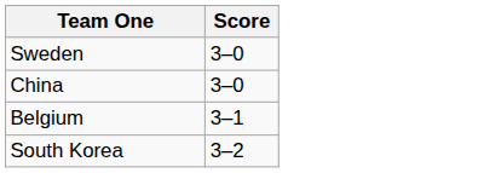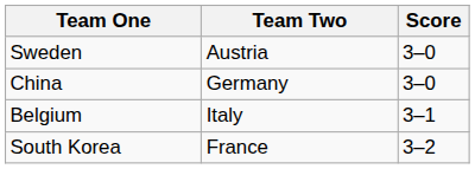+ column: Team Two | Austria | Germany | Italy | France
